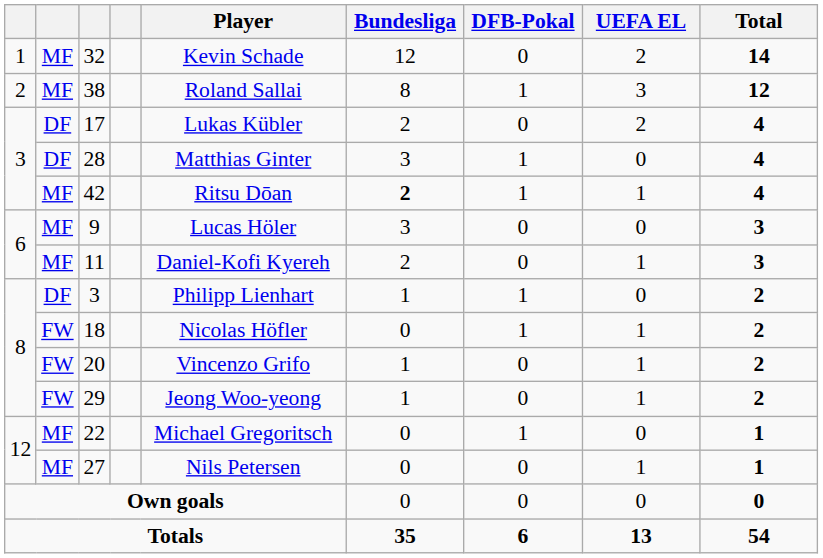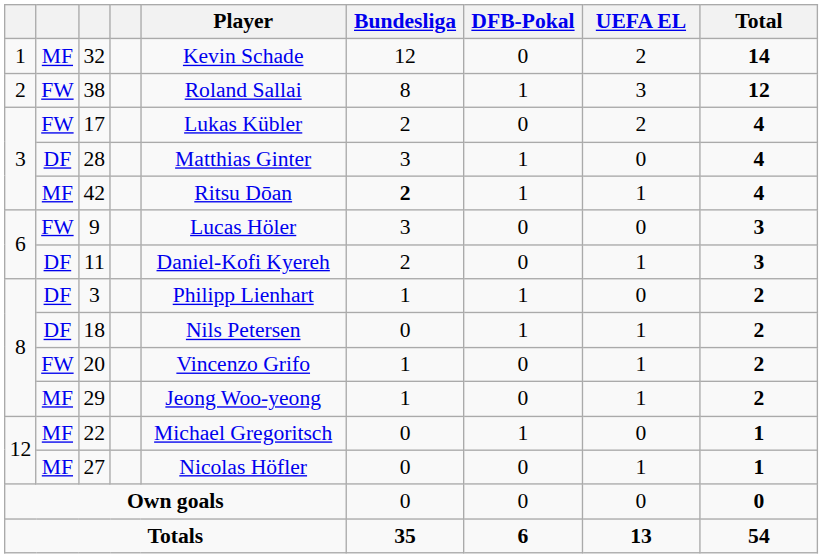38 | column 2: MF -> FW
17 | column 2: DF -> FW
9 | column 2: MF -> FW
11 | column 2: MF -> DF
18 | column 2: FW -> DF
18 | Player: Nicolas Höfler -> Nils Petersen
29 | column 2: FW -> MF
27 | Player: Nils Petersen -> Nicolas Höfler
